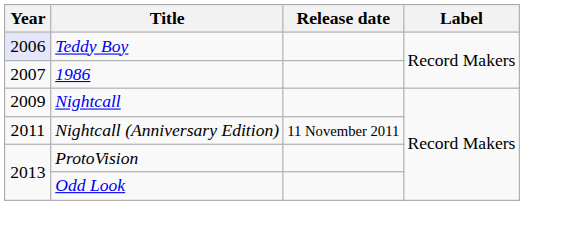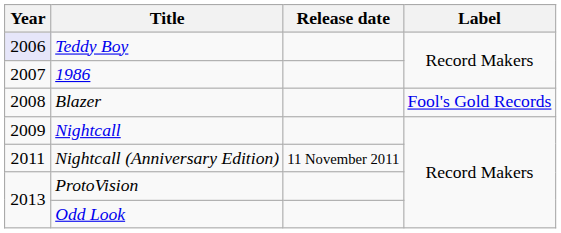+ row: 2008 | Blazer | Fool's Gold Records
